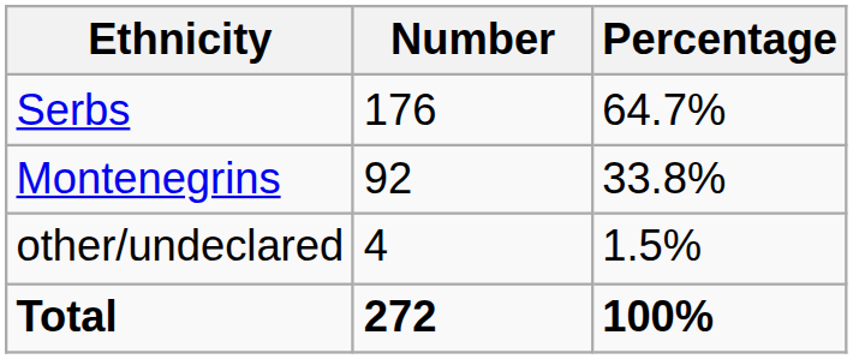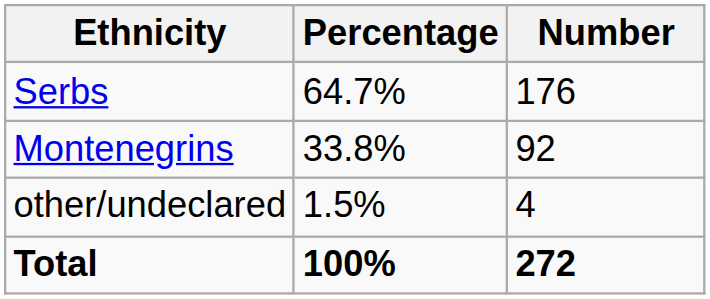columns swapped: Number <-> Percentage
